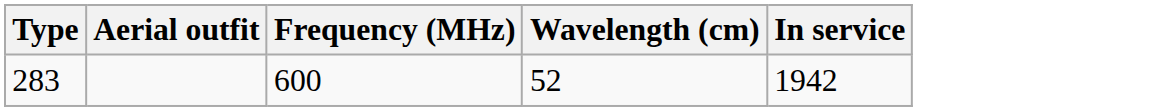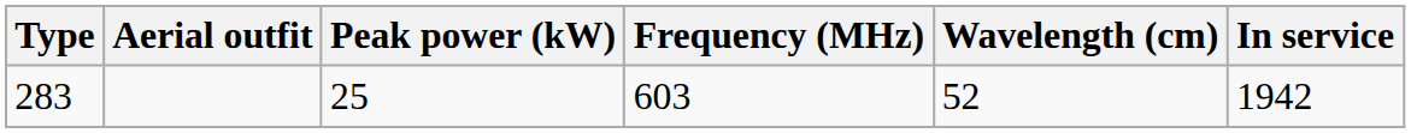+ column: Peak power (kW) | 25
283 | Frequency (MHz): 600 -> 603
